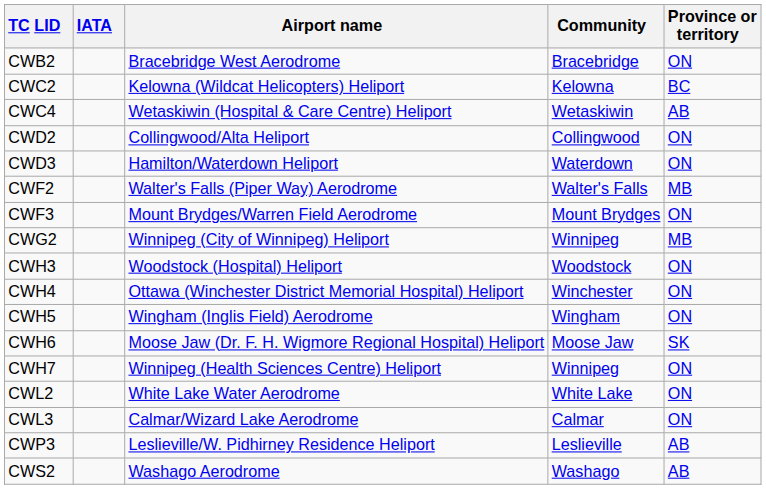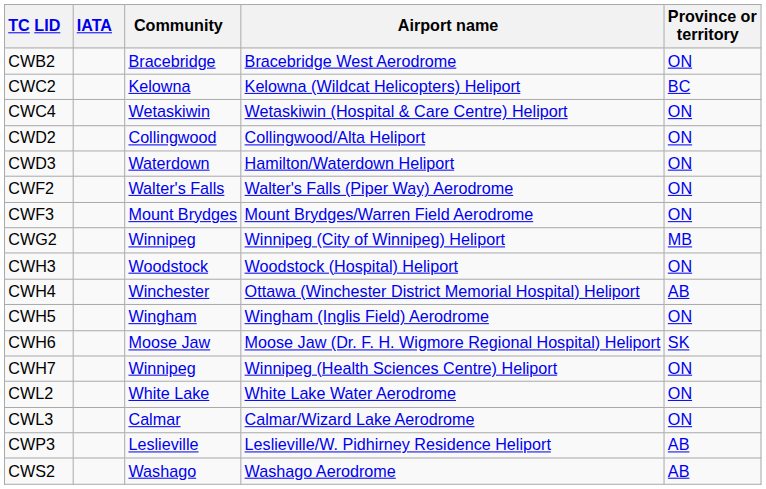columns swapped: Airport name <-> Community
CWC4 | Province or territory: AB -> ON
CWF2 | Province or territory: MB -> ON
CWH4 | Province or territory: ON -> AB
